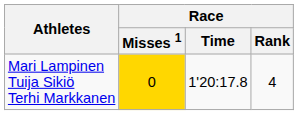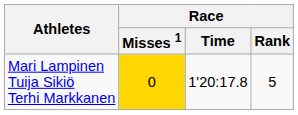Mari Lampinen Tuija Sikiö Terhi Markkanen | Race / Rank: 4 -> 5
